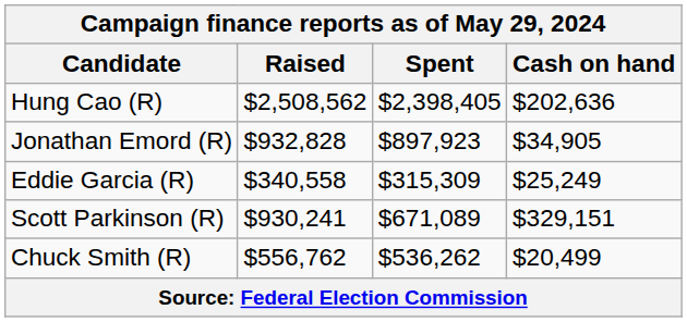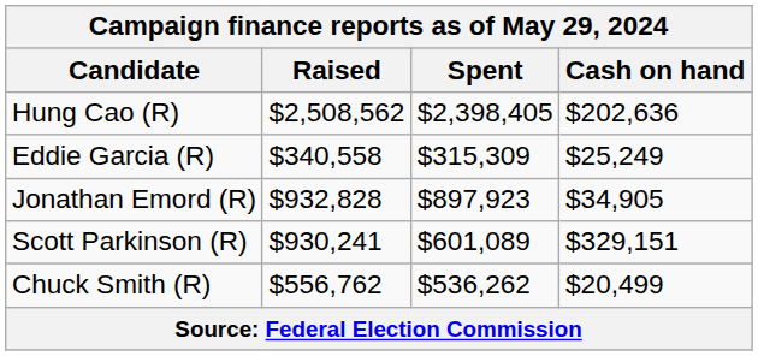rows swapped: Jonathan Emord (R) <-> Eddie Garcia (R)
Scott Parkinson (R) | Spent: $671,089 -> $601,089
